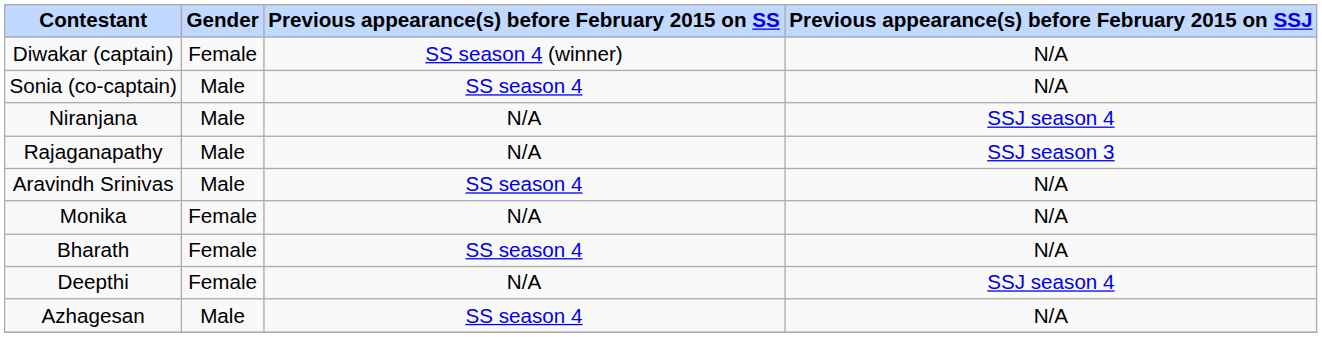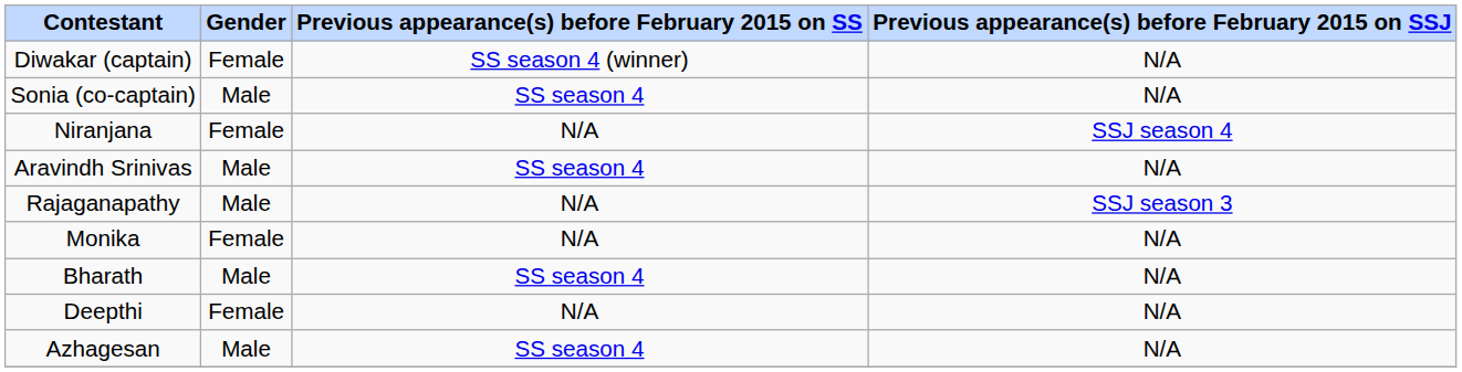Niranjana | Gender: Male -> Female
rows swapped: Aravindh Srinivas <-> Rajaganapathy
Bharath | Gender: Female -> Male
Deepthi | Previous appearance(s) before February 2015 on SSJ: SSJ season 4 -> N/A
